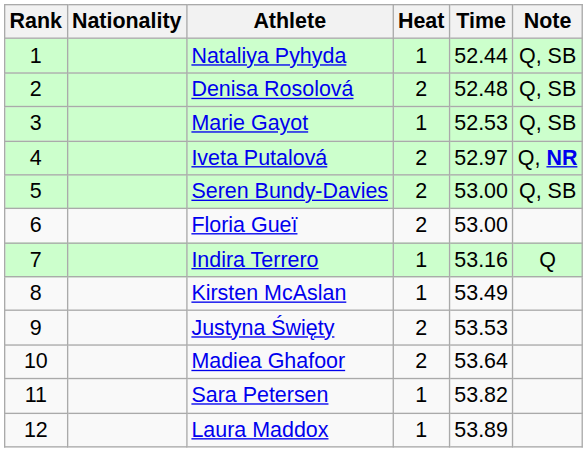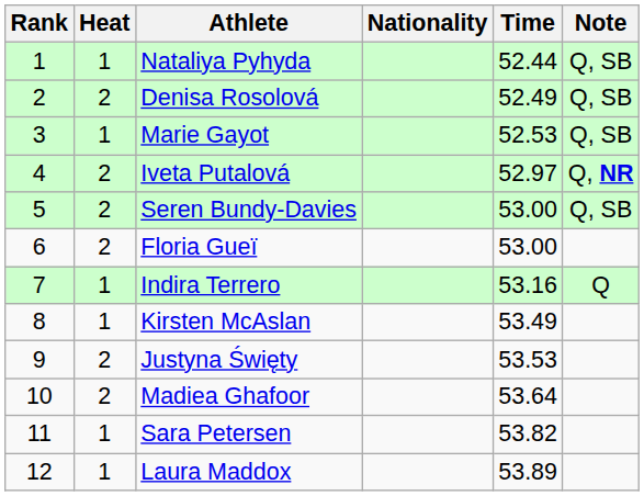columns swapped: Heat <-> Nationality
Denisa Rosolová | Time: 52.48 -> 52.49
